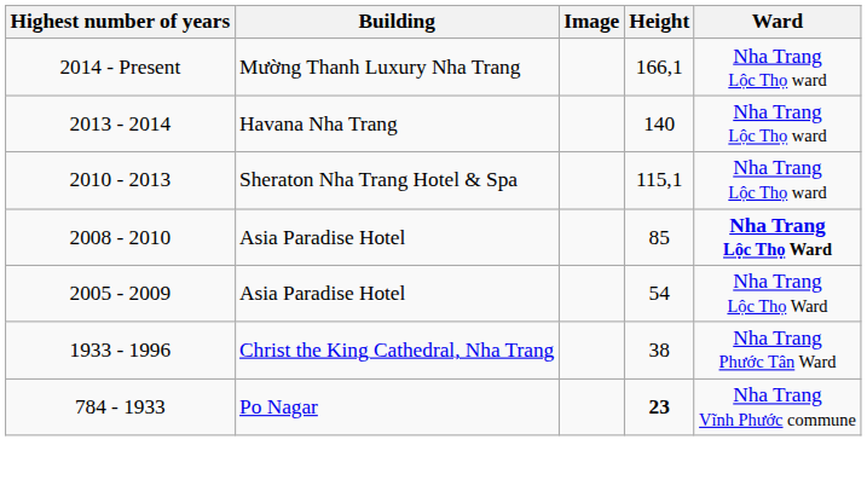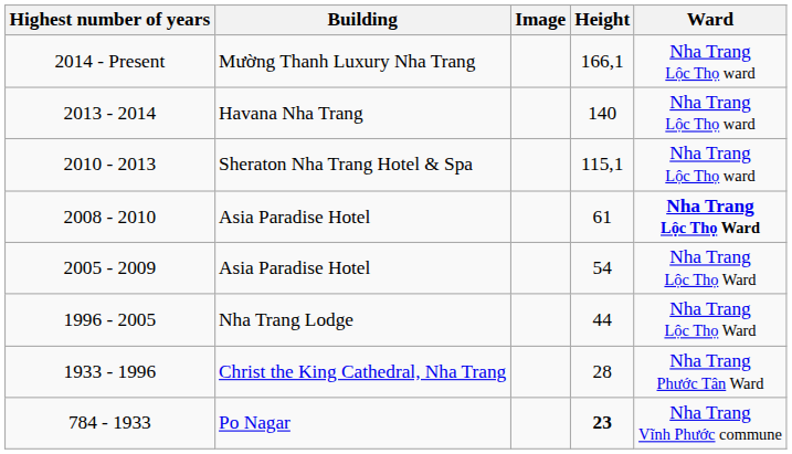2008 - 2010 | Height: 85 -> 61
+ row: 1996 - 2005 | Nha Trang Lodge | 44 | Nha Trang Lộc Thọ Ward
1933 - 1996 | Height: 38 -> 28
